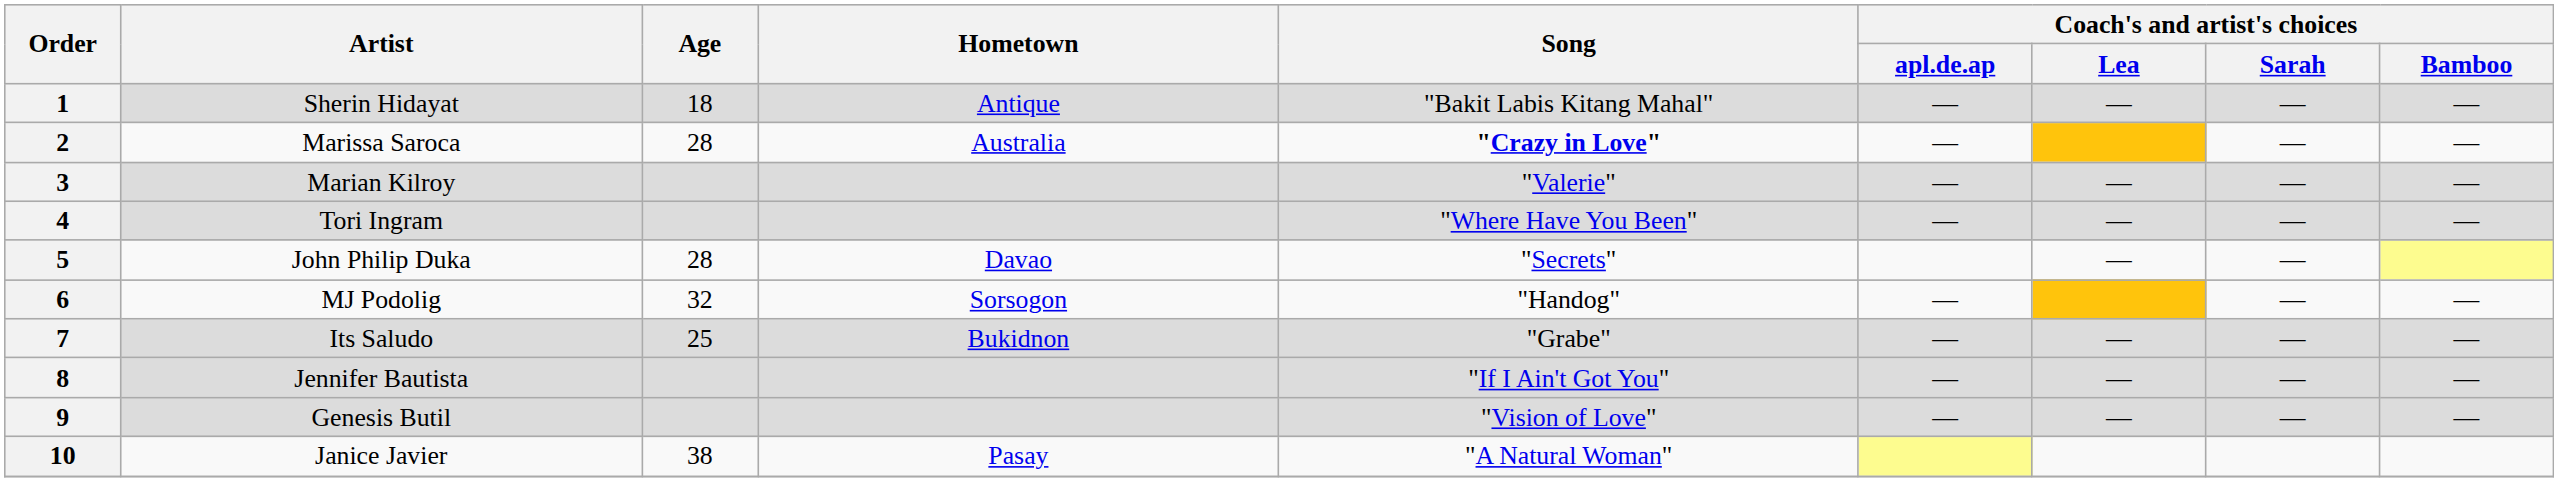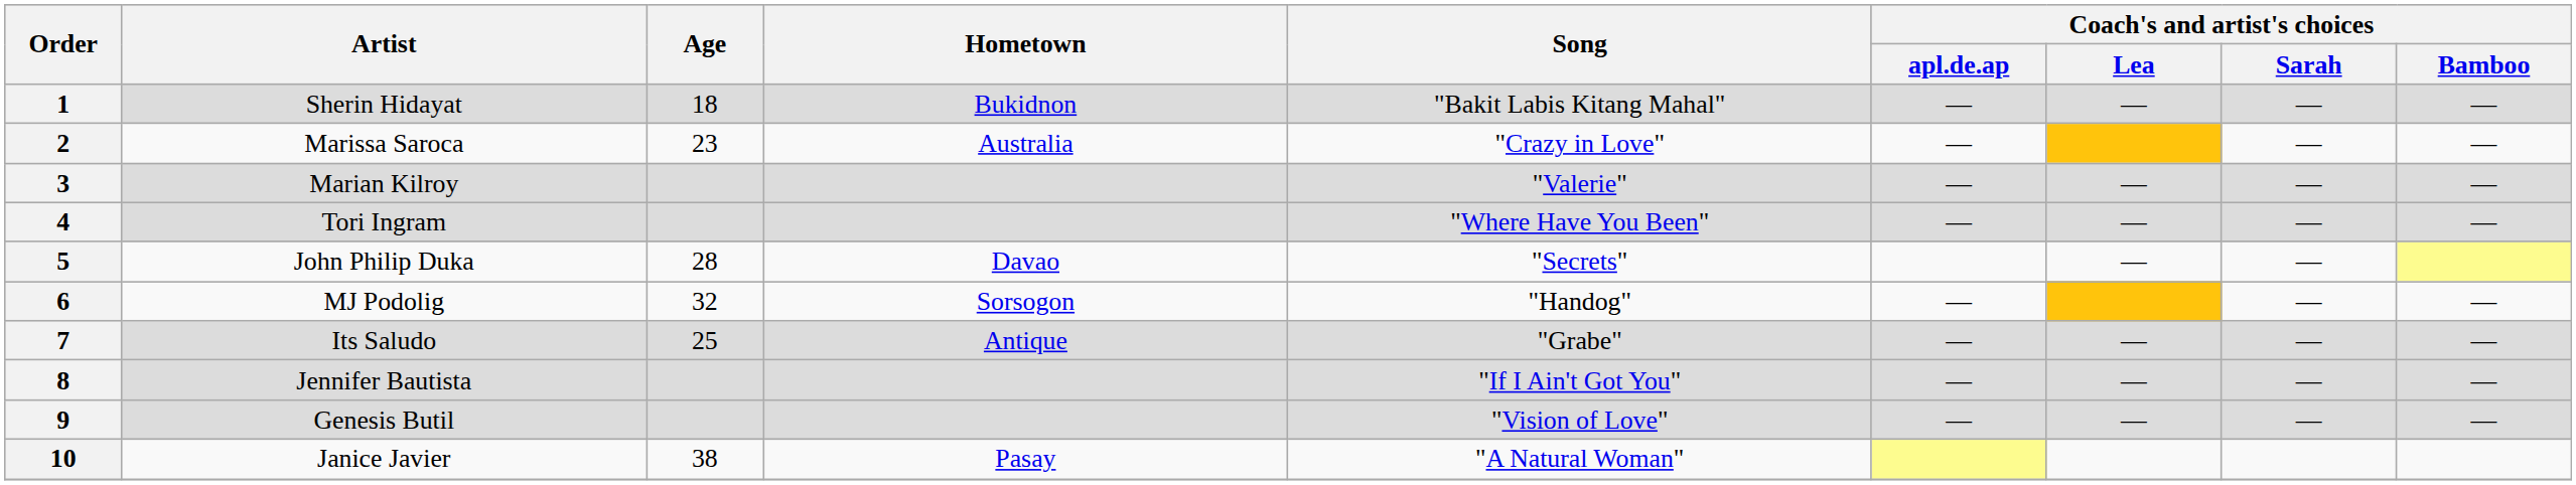1 | Hometown: Antique -> Bukidnon
2 | Age: 28 -> 23
2 | Song: bold -> normal
7 | Hometown: Bukidnon -> Antique
